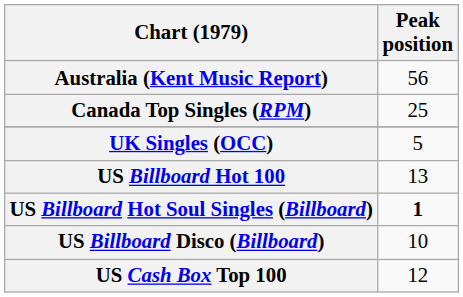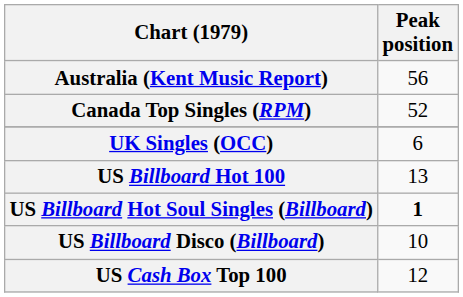Canada Top Singles (RPM) | Peak position: 25 -> 52
UK Singles (OCC) | Peak position: 5 -> 6
